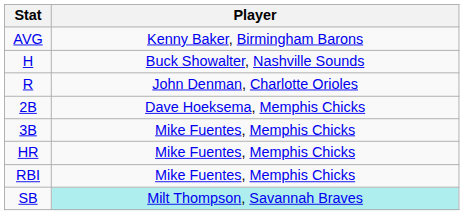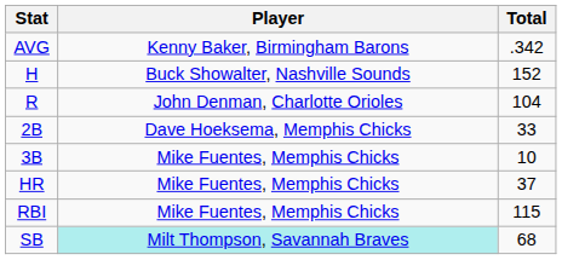+ column: Total | .342 | 152 | 104 | 33 | 10 | 37 | 115 | 68
